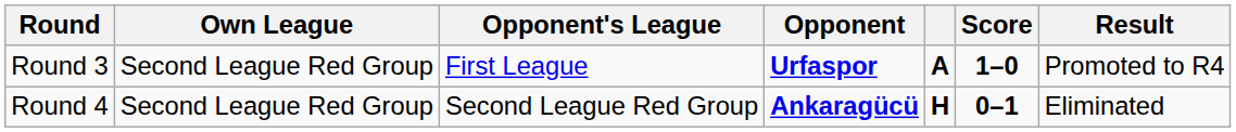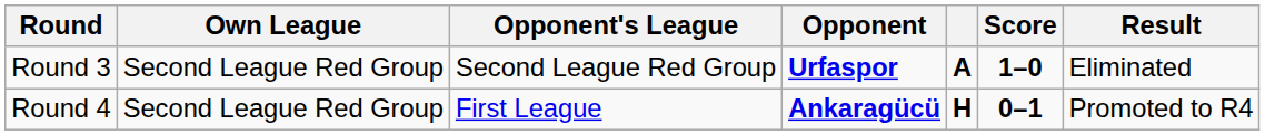Round 3 | Opponent's League: First League -> Second League Red Group
Round 3 | Result: Promoted to R4 -> Eliminated
Round 4 | Opponent's League: Second League Red Group -> First League
Round 4 | Result: Eliminated -> Promoted to R4
